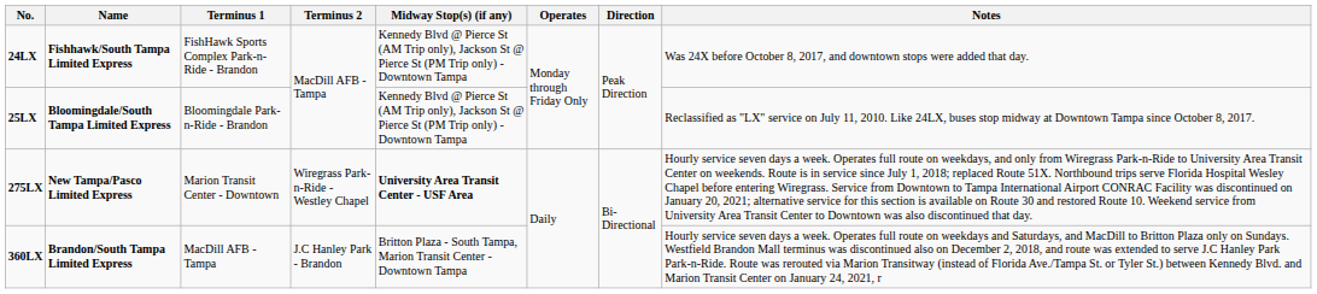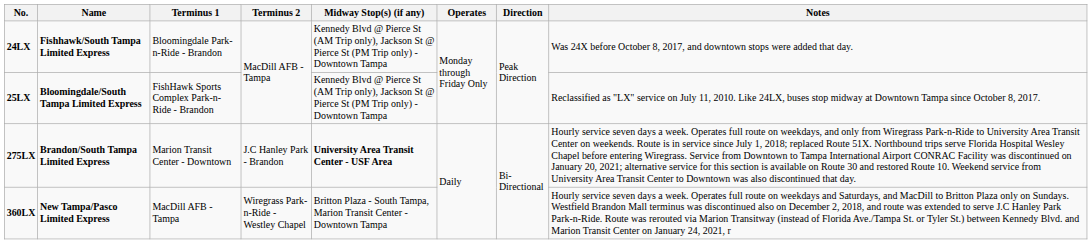24LX | Terminus 1: FishHawk Sports Complex Park-n-Ride - Brandon -> Bloomingdale Park-n-Ride - Brandon
25LX | Terminus 1: Bloomingdale Park-n-Ride - Brandon -> FishHawk Sports Complex Park-n-Ride - Brandon
275LX | Name: New Tampa/Pasco Limited Express -> Brandon/South Tampa Limited Express
275LX | Terminus 2: Wiregrass Park-n-Ride - Westley Chapel -> J.C Hanley Park - Brandon
360LX | Name: Brandon/South Tampa Limited Express -> New Tampa/Pasco Limited Express
360LX | Terminus 2: J.C Hanley Park - Brandon -> Wiregrass Park-n-Ride - Westley Chapel
